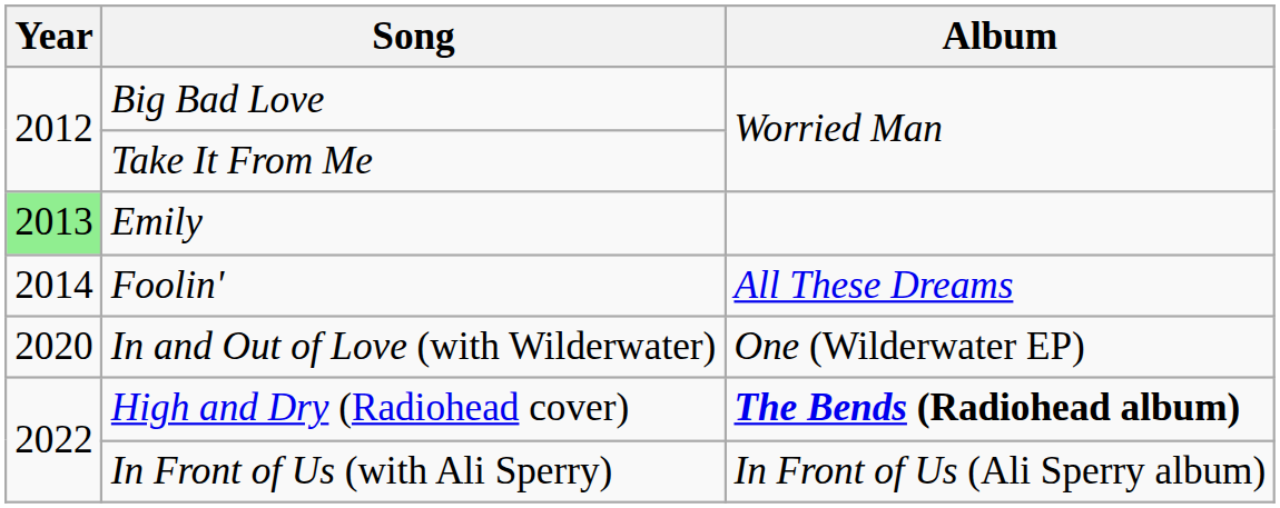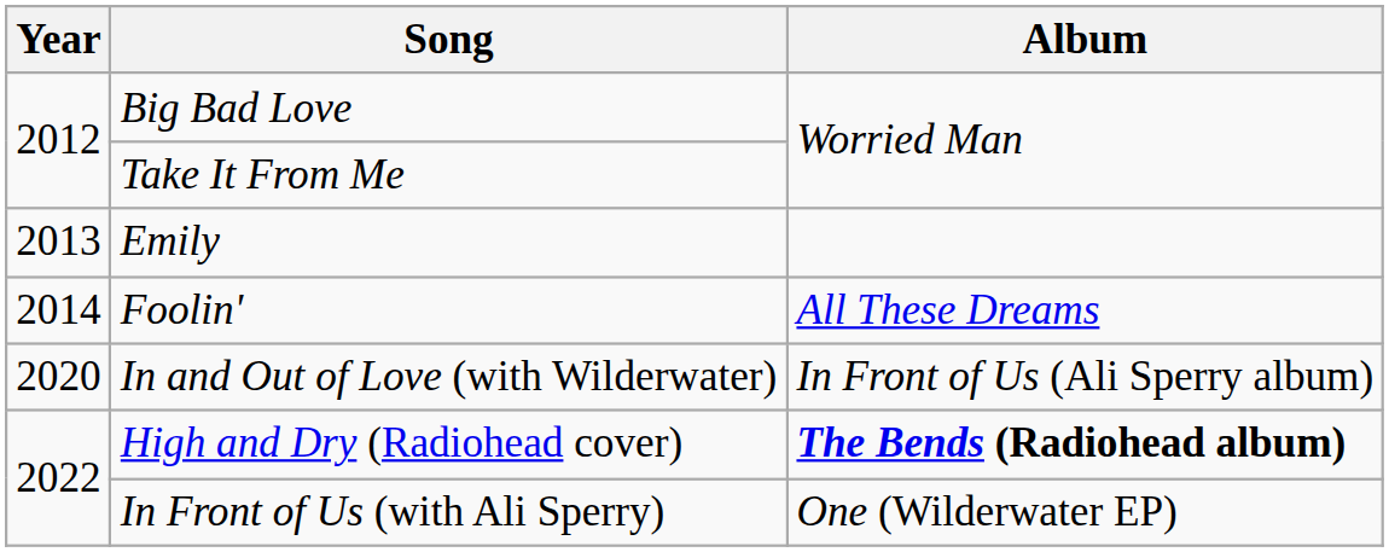Emily | Year: lightgreen background -> no background
In and Out of Love (with Wilderwater) | Album: One (Wilderwater EP) -> In Front of Us (Ali Sperry album)
In Front of Us (with Ali Sperry) | Album: In Front of Us (Ali Sperry album) -> One (Wilderwater EP)
